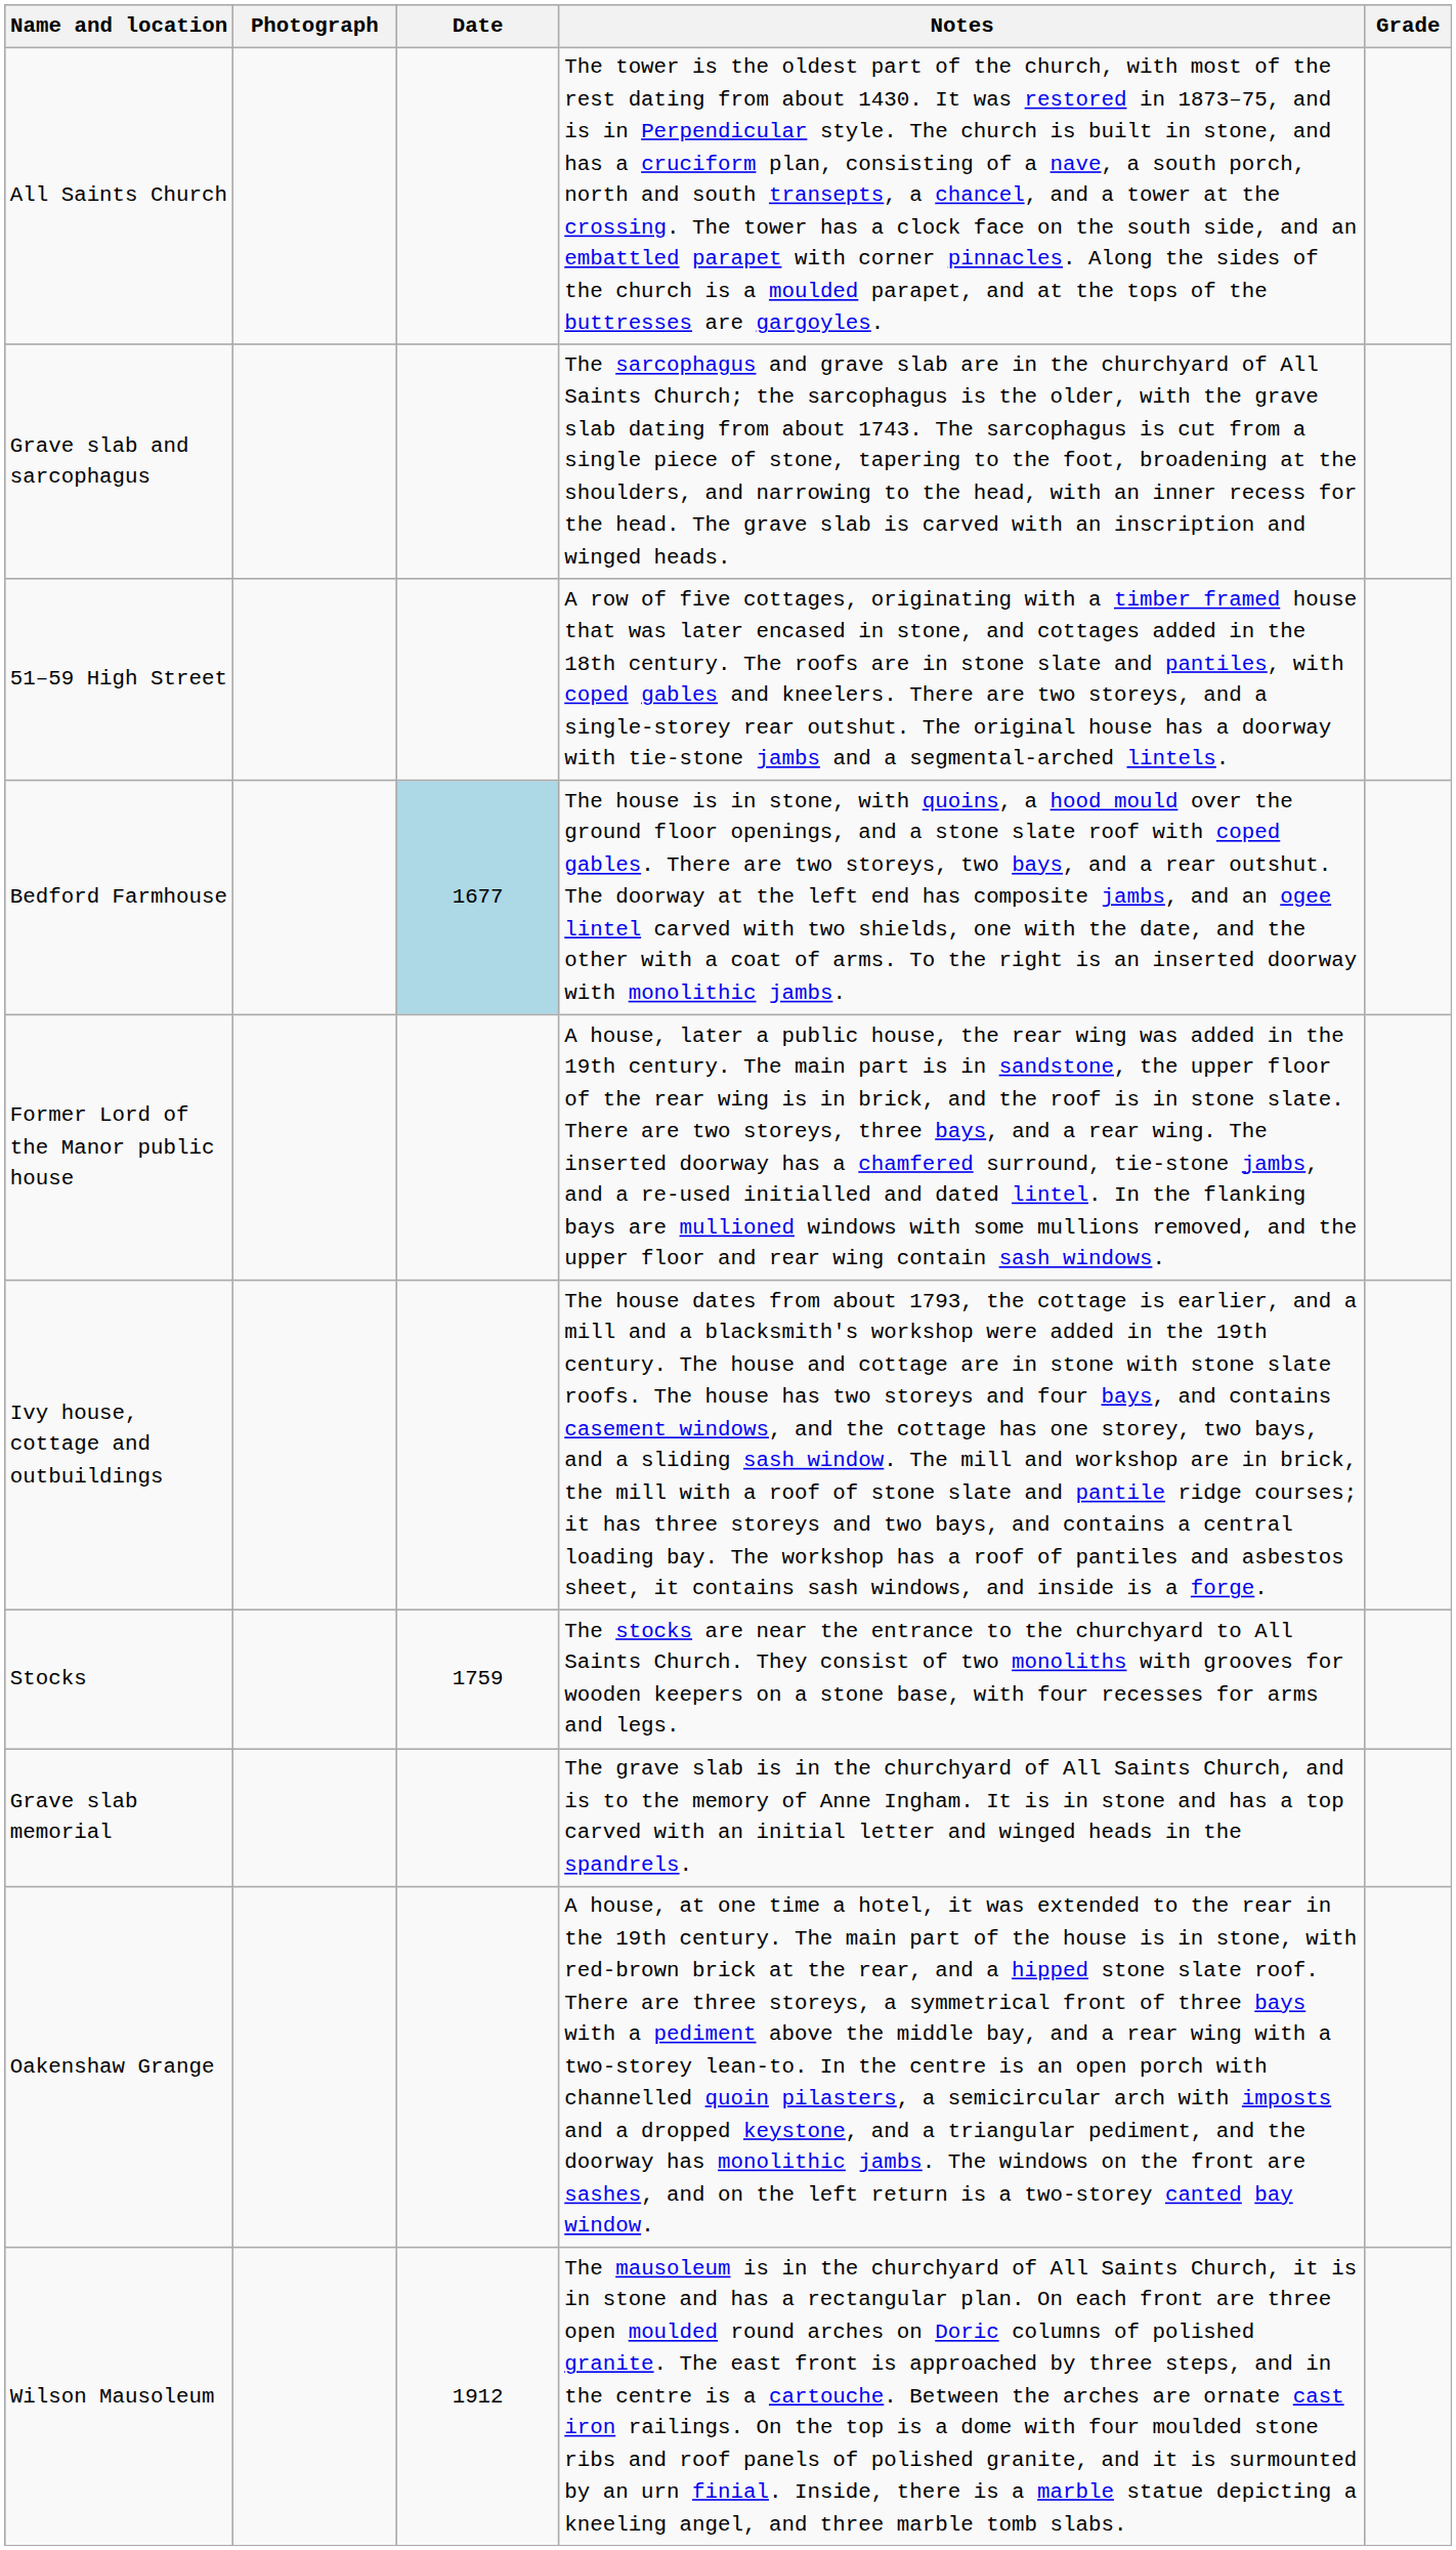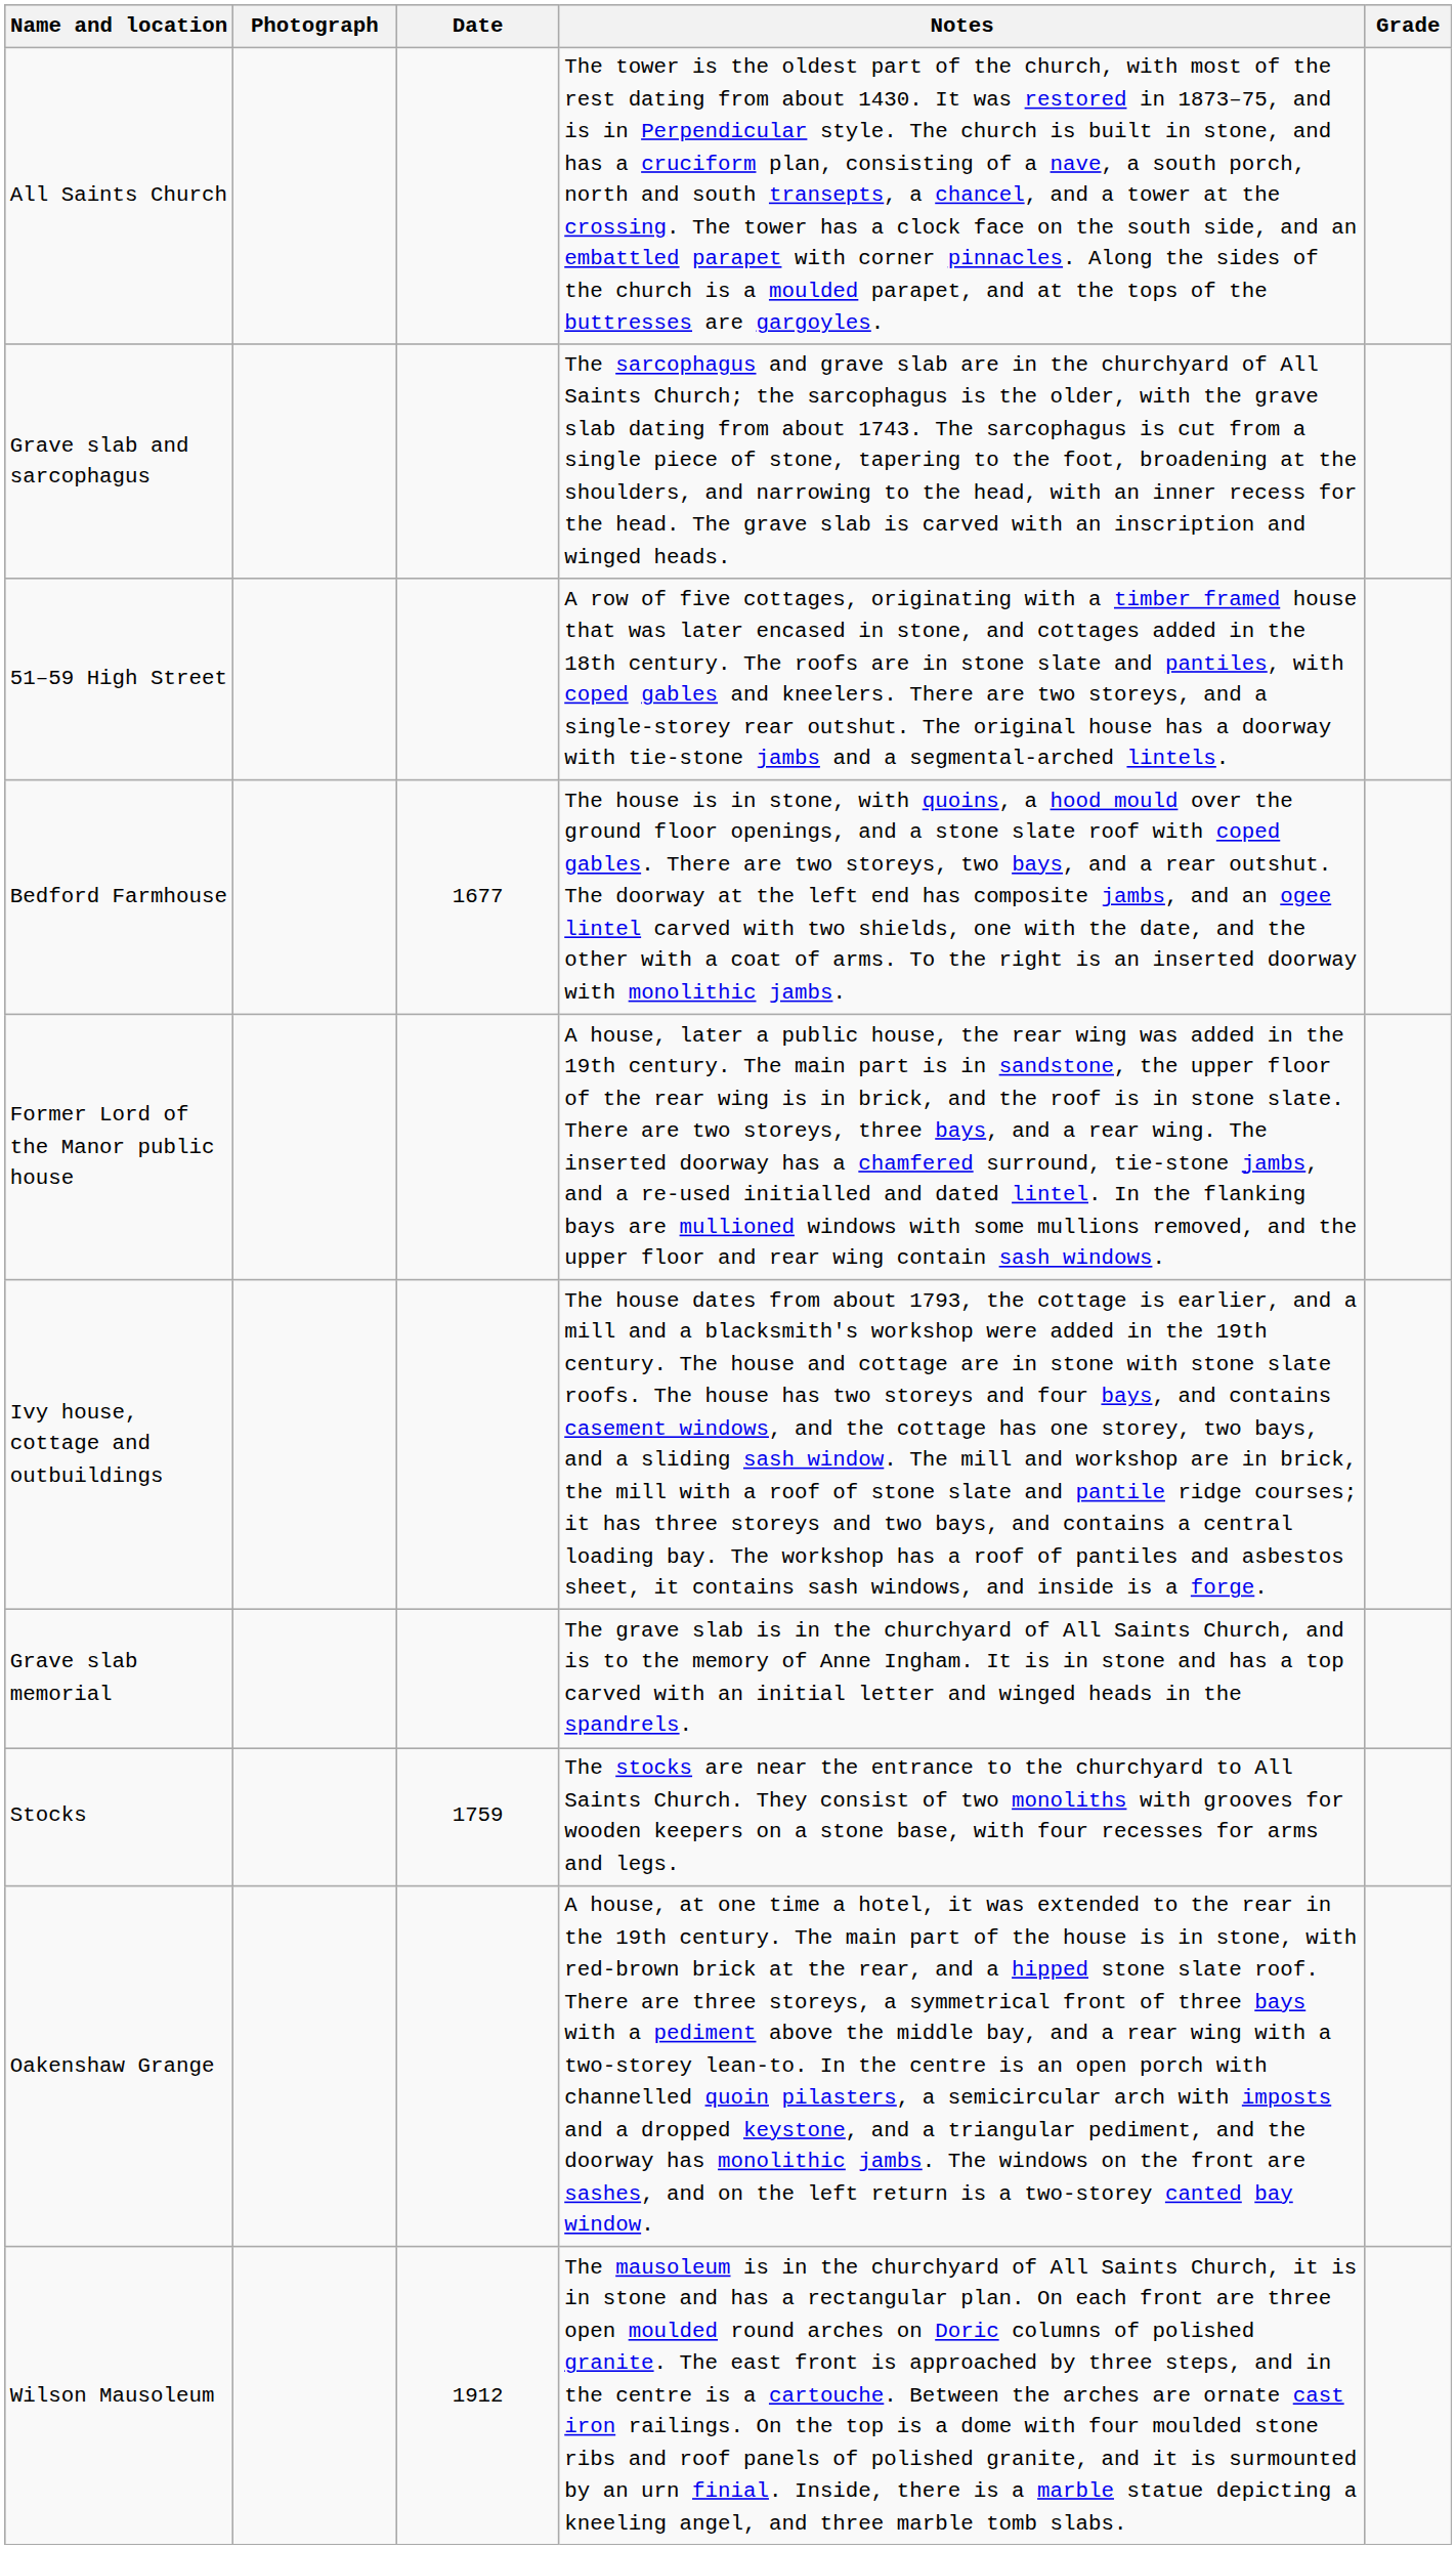Bedford Farmhouse | Date: lightblue background -> no background
rows swapped: Grave slab memorial <-> Stocks
